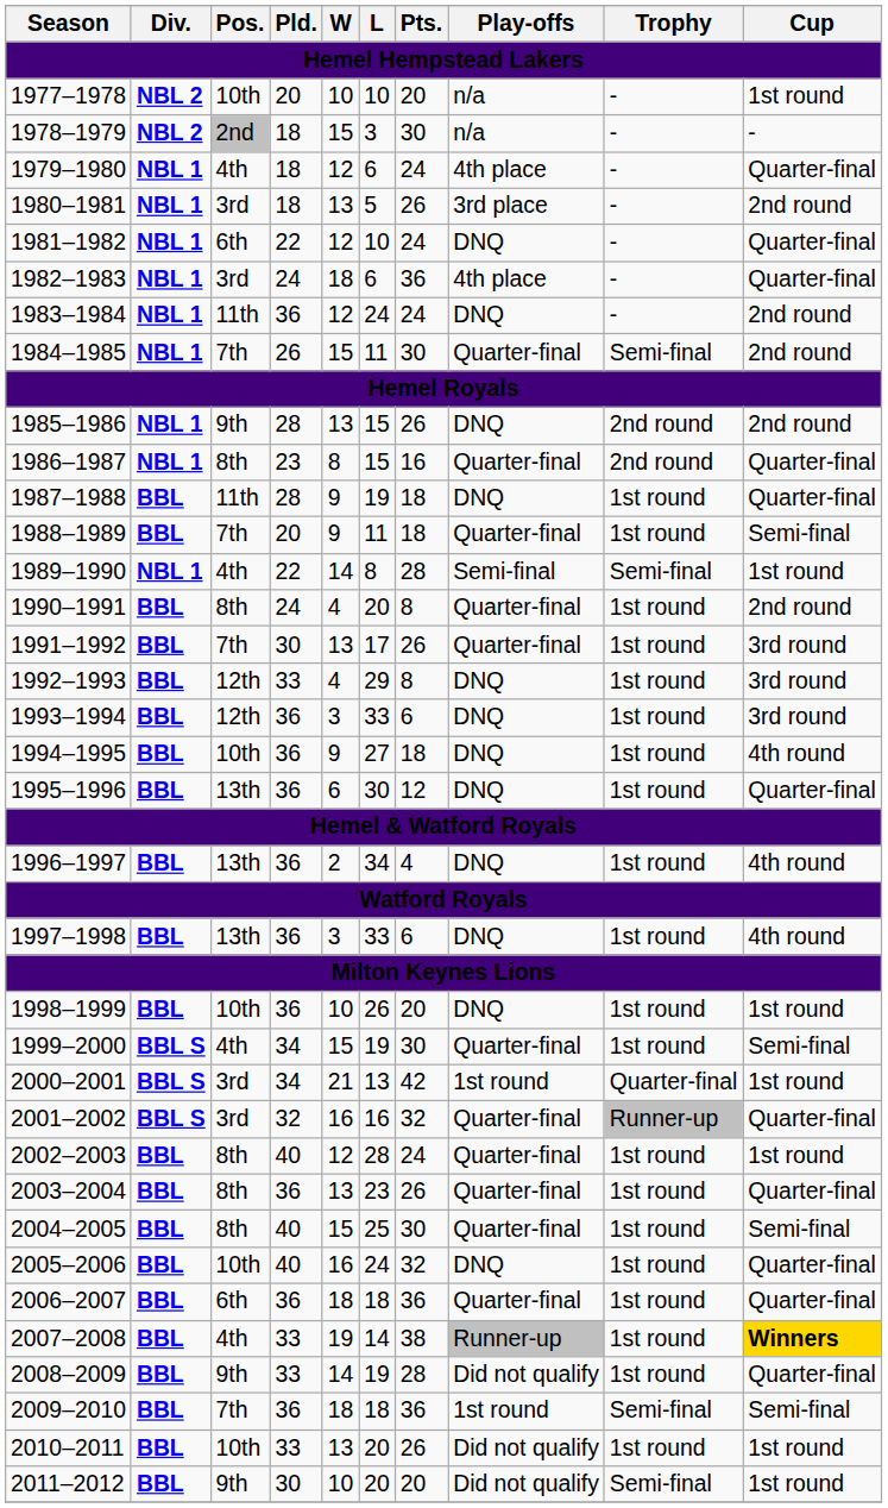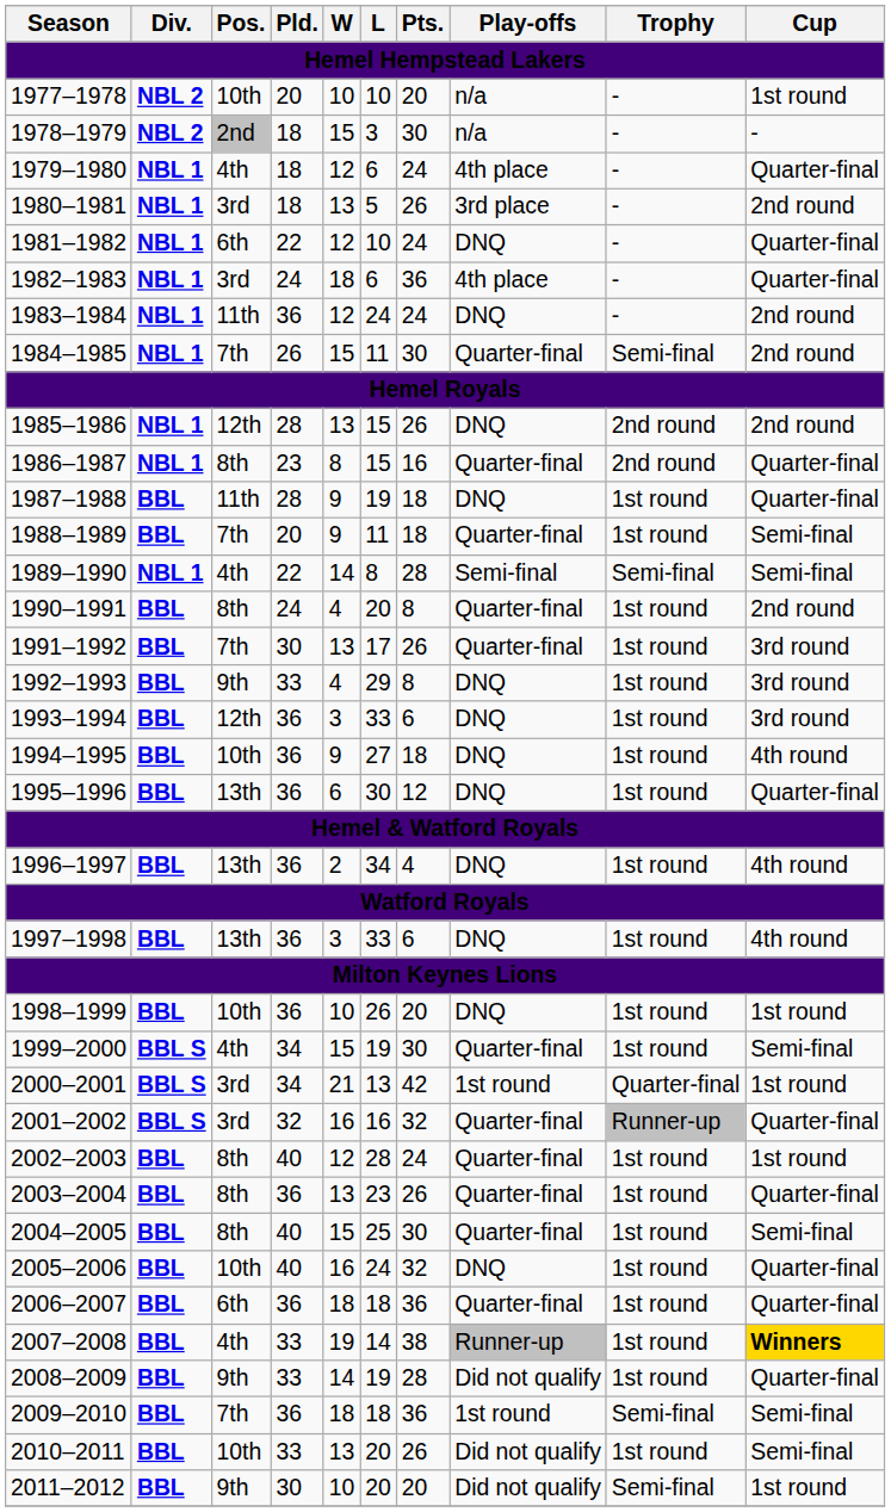1985–1986 | Pos.: 9th -> 12th
1989–1990 | Cup: 1st round -> Semi-final
1992–1993 | Pos.: 12th -> 9th
2010–2011 | Cup: 1st round -> Semi-final
